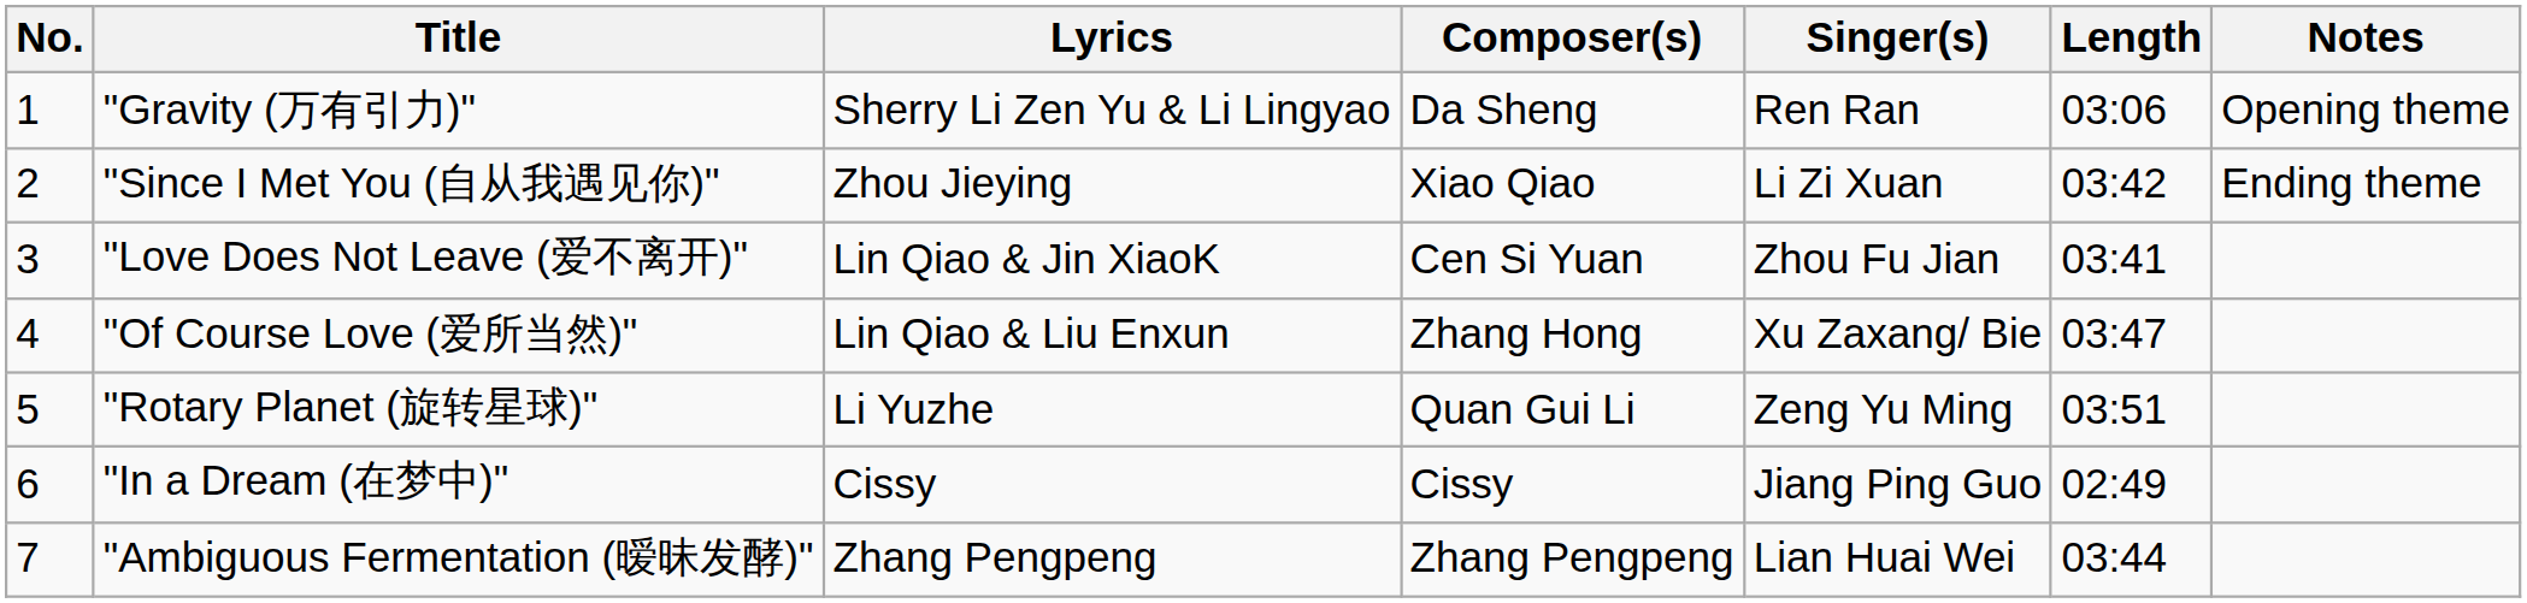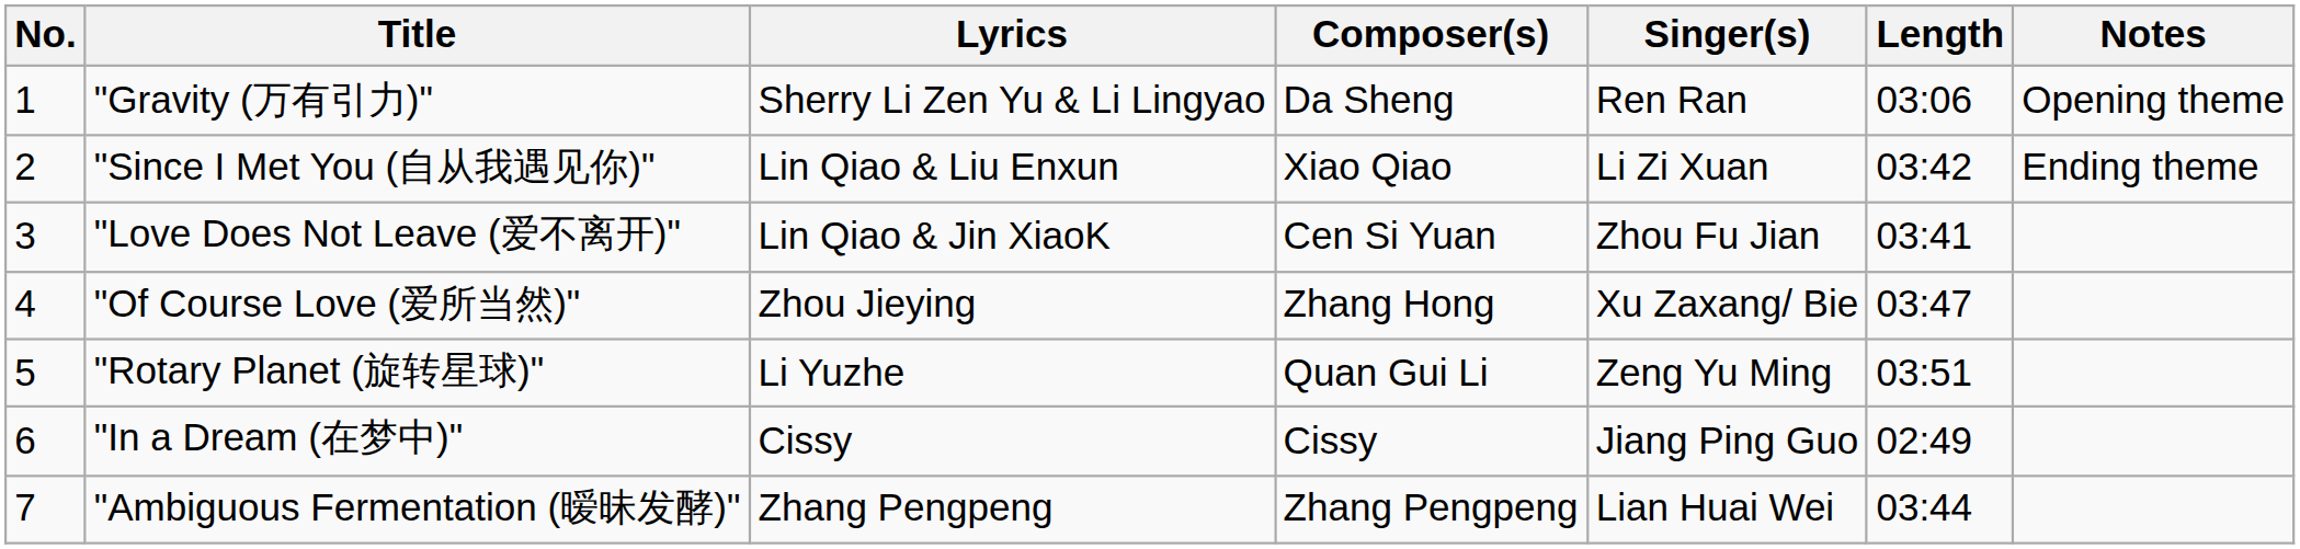"Since I Met You (自从我遇见你)" | Lyrics: Zhou Jieying -> Lin Qiao & Liu Enxun
"Of Course Love (爱所当然)" | Lyrics: Lin Qiao & Liu Enxun -> Zhou Jieying
